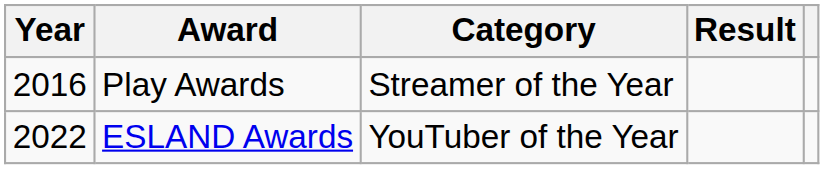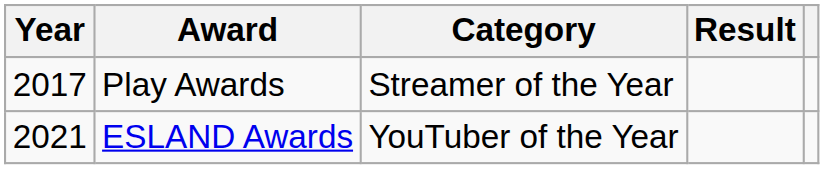Play Awards | Year: 2016 -> 2017
ESLAND Awards | Year: 2022 -> 2021
